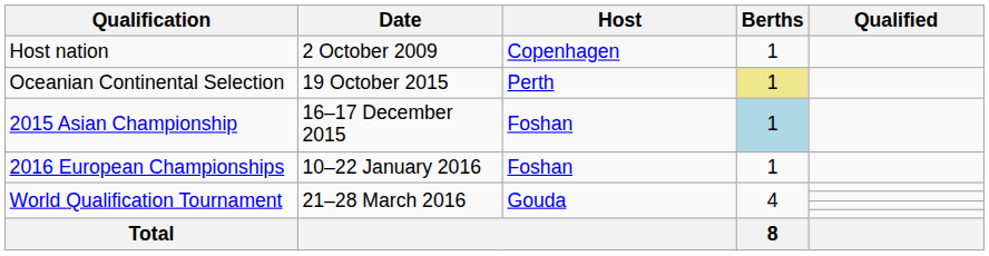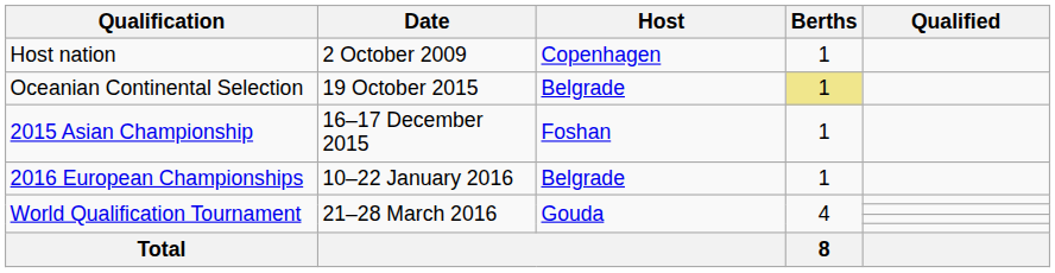Oceanian Continental Selection | Host: Perth -> Belgrade
2015 Asian Championship | Berths: lightblue background -> no background
2016 European Championships | Host: Foshan -> Belgrade
